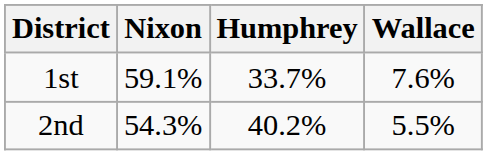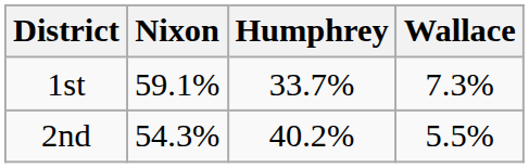1st | Wallace: 7.6% -> 7.3%
